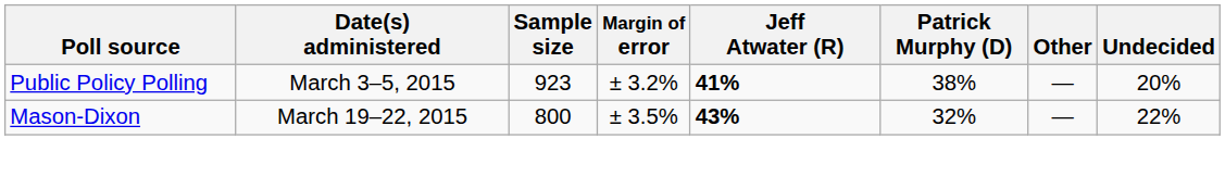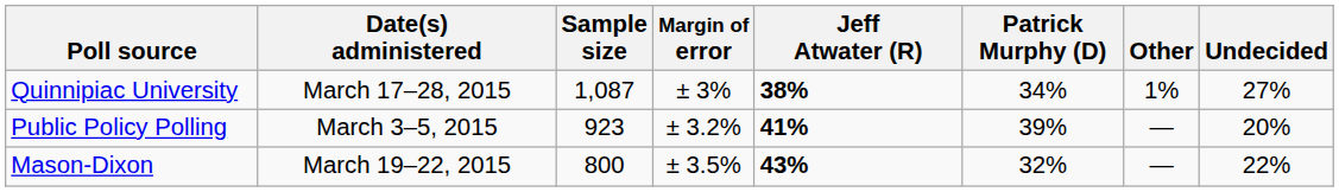+ row: Quinnipiac University | March 17–28, 2015 | 1,087 | ± 3% | 38% | 34% | 1% | 27%
Public Policy Polling | Patrick Murphy (D): 38% -> 39%
